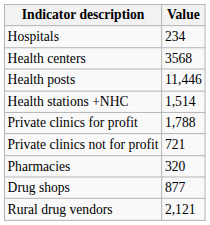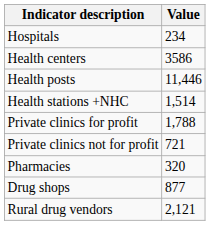Health centers | Value: 3568 -> 3586
